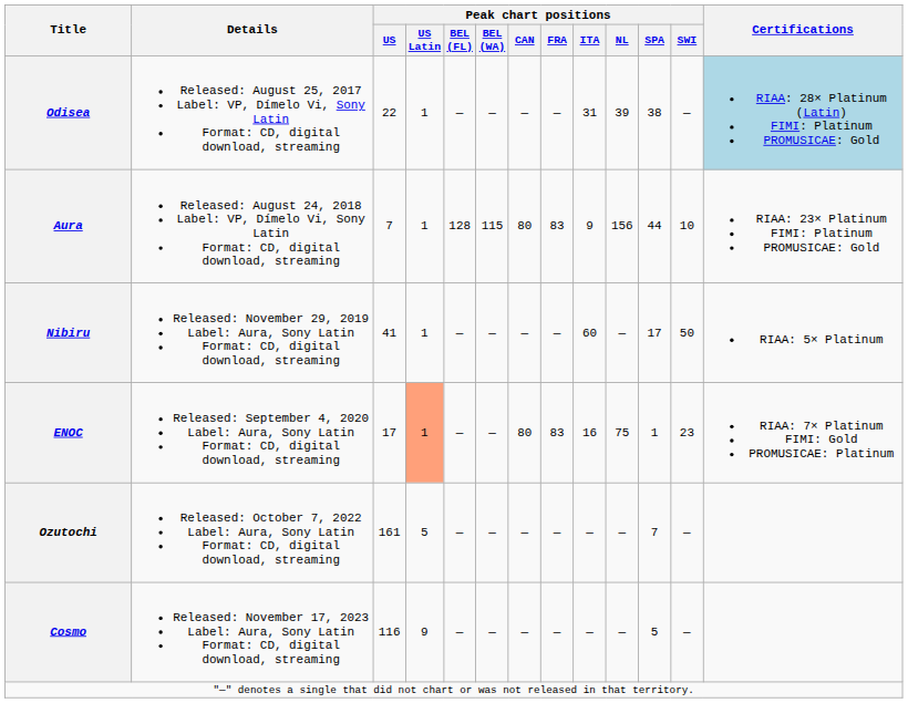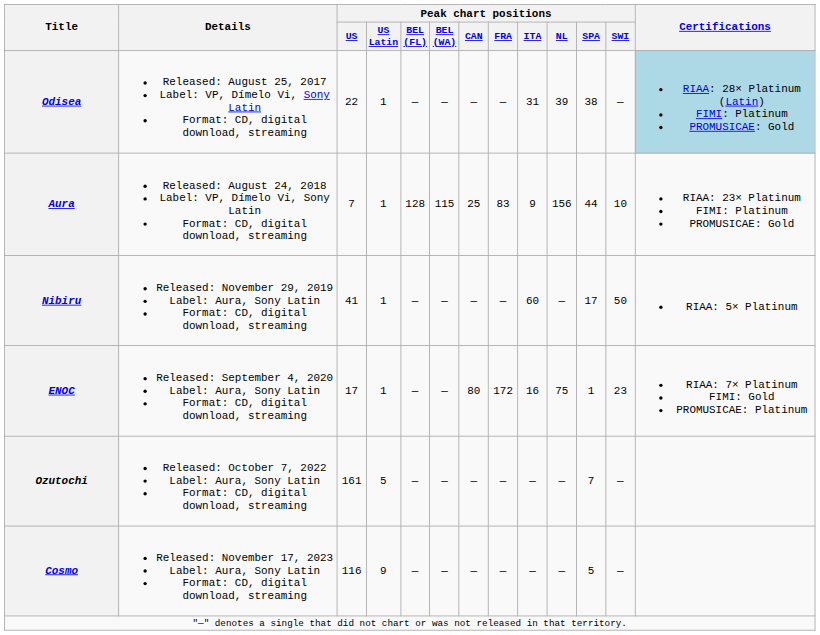Aura | Peak chart positions / CAN: 80 -> 25
ENOC | Peak chart positions / US Latin: lightsalmon background -> no background
ENOC | Peak chart positions / FRA: 83 -> 172
